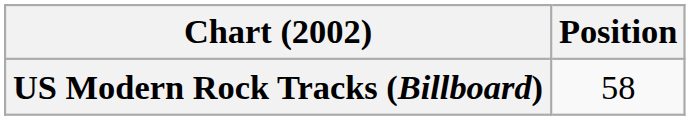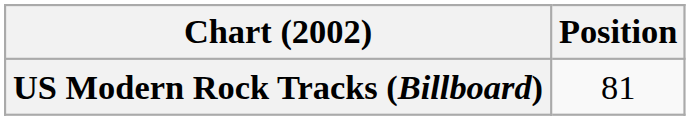US Modern Rock Tracks (Billboard) | Position: 58 -> 81
